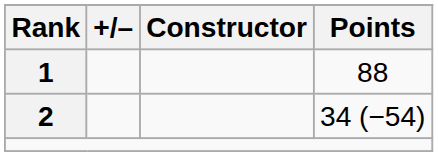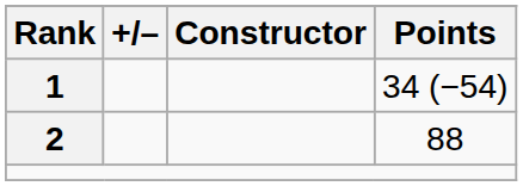1 | Points: 88 -> 34 (−54)
2 | Points: 34 (−54) -> 88
